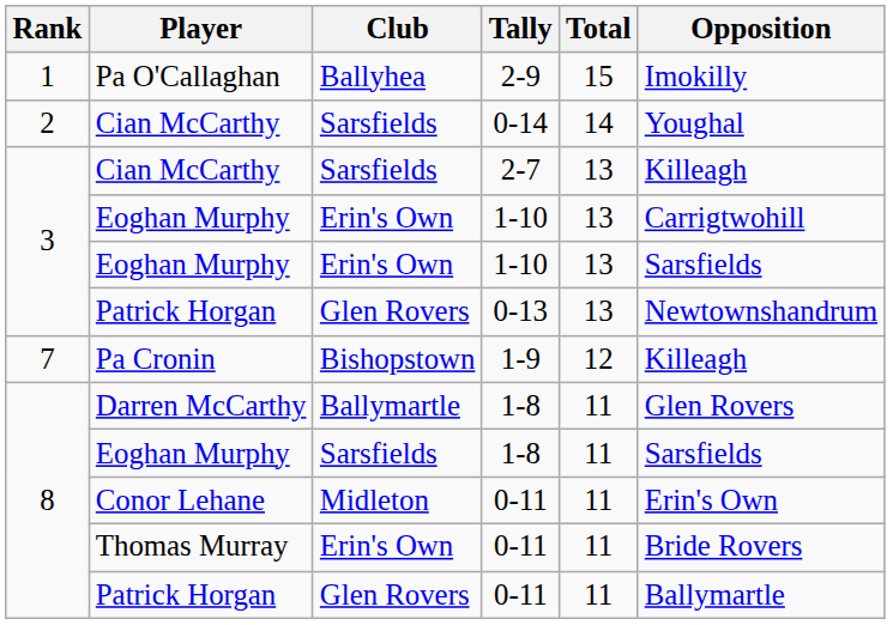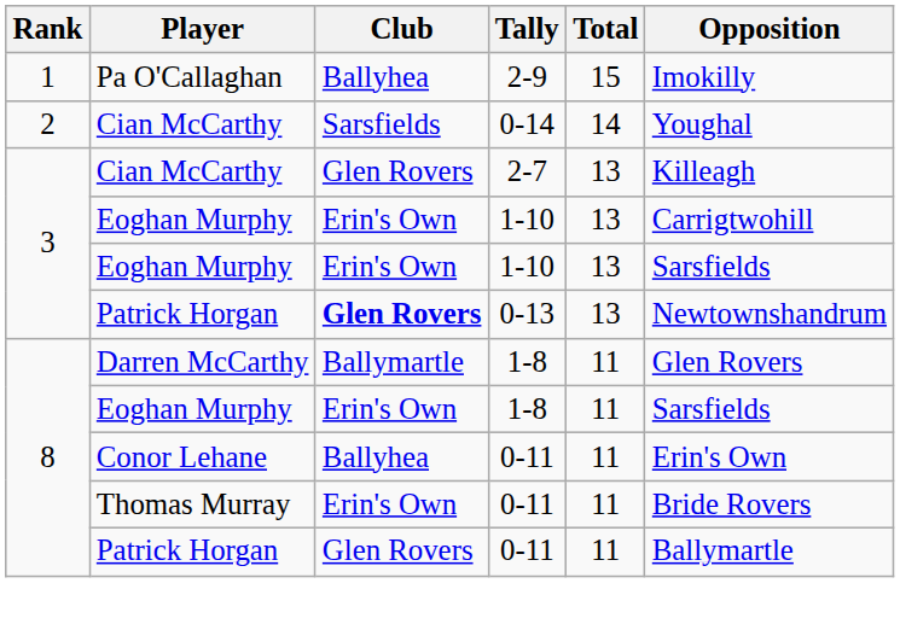Cian McCarthy / 2-7 | Club: Sarsfields -> Glen Rovers
Patrick Horgan / 0-13 | Club: normal -> bold
- row: 7 | Pa Cronin | Bishopstown | 1-9 | 12 | Killeagh
Eoghan Murphy / 1-8 | Club: Sarsfields -> Erin's Own
Conor Lehane | Club: Midleton -> Ballyhea
